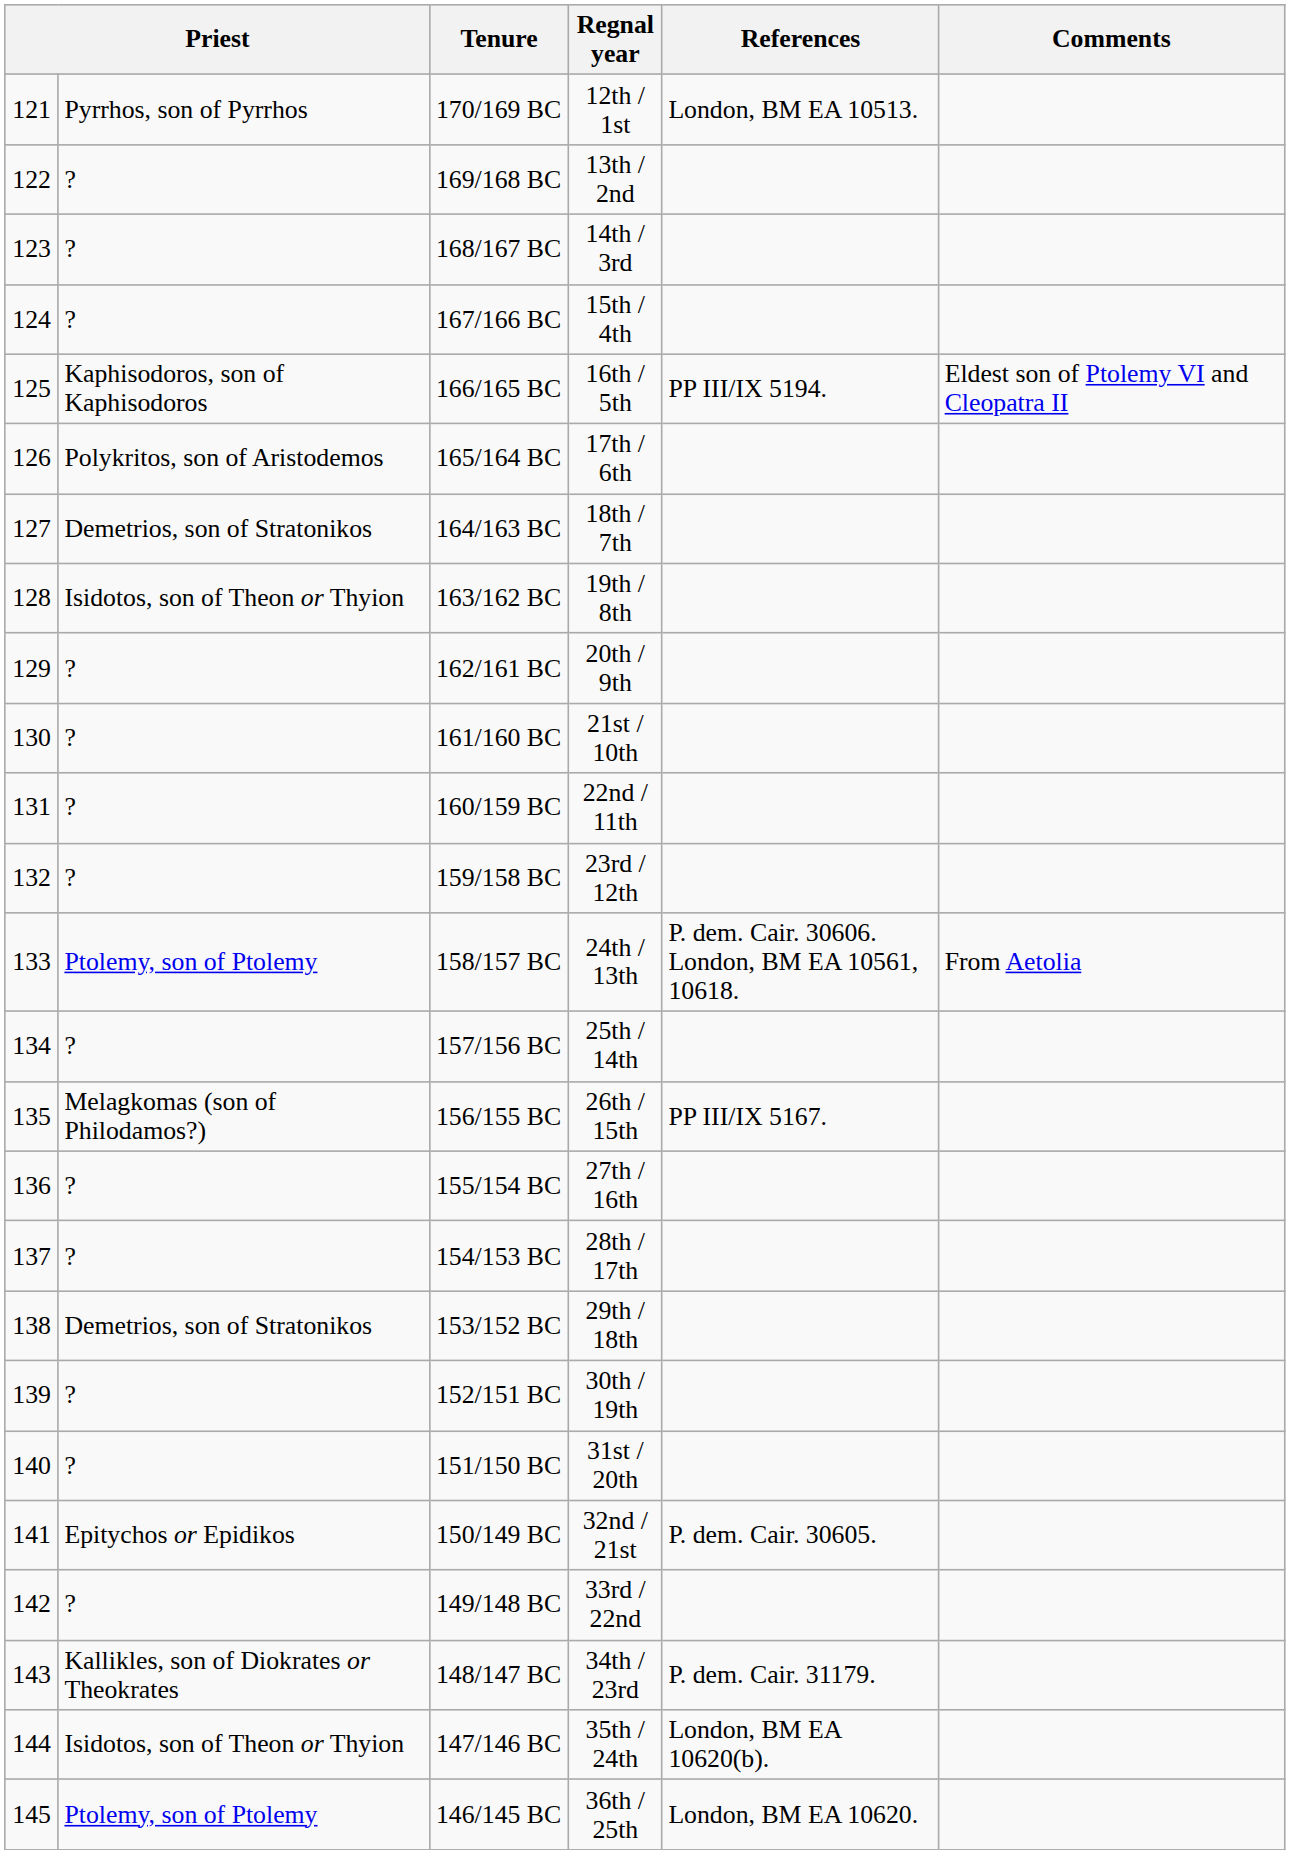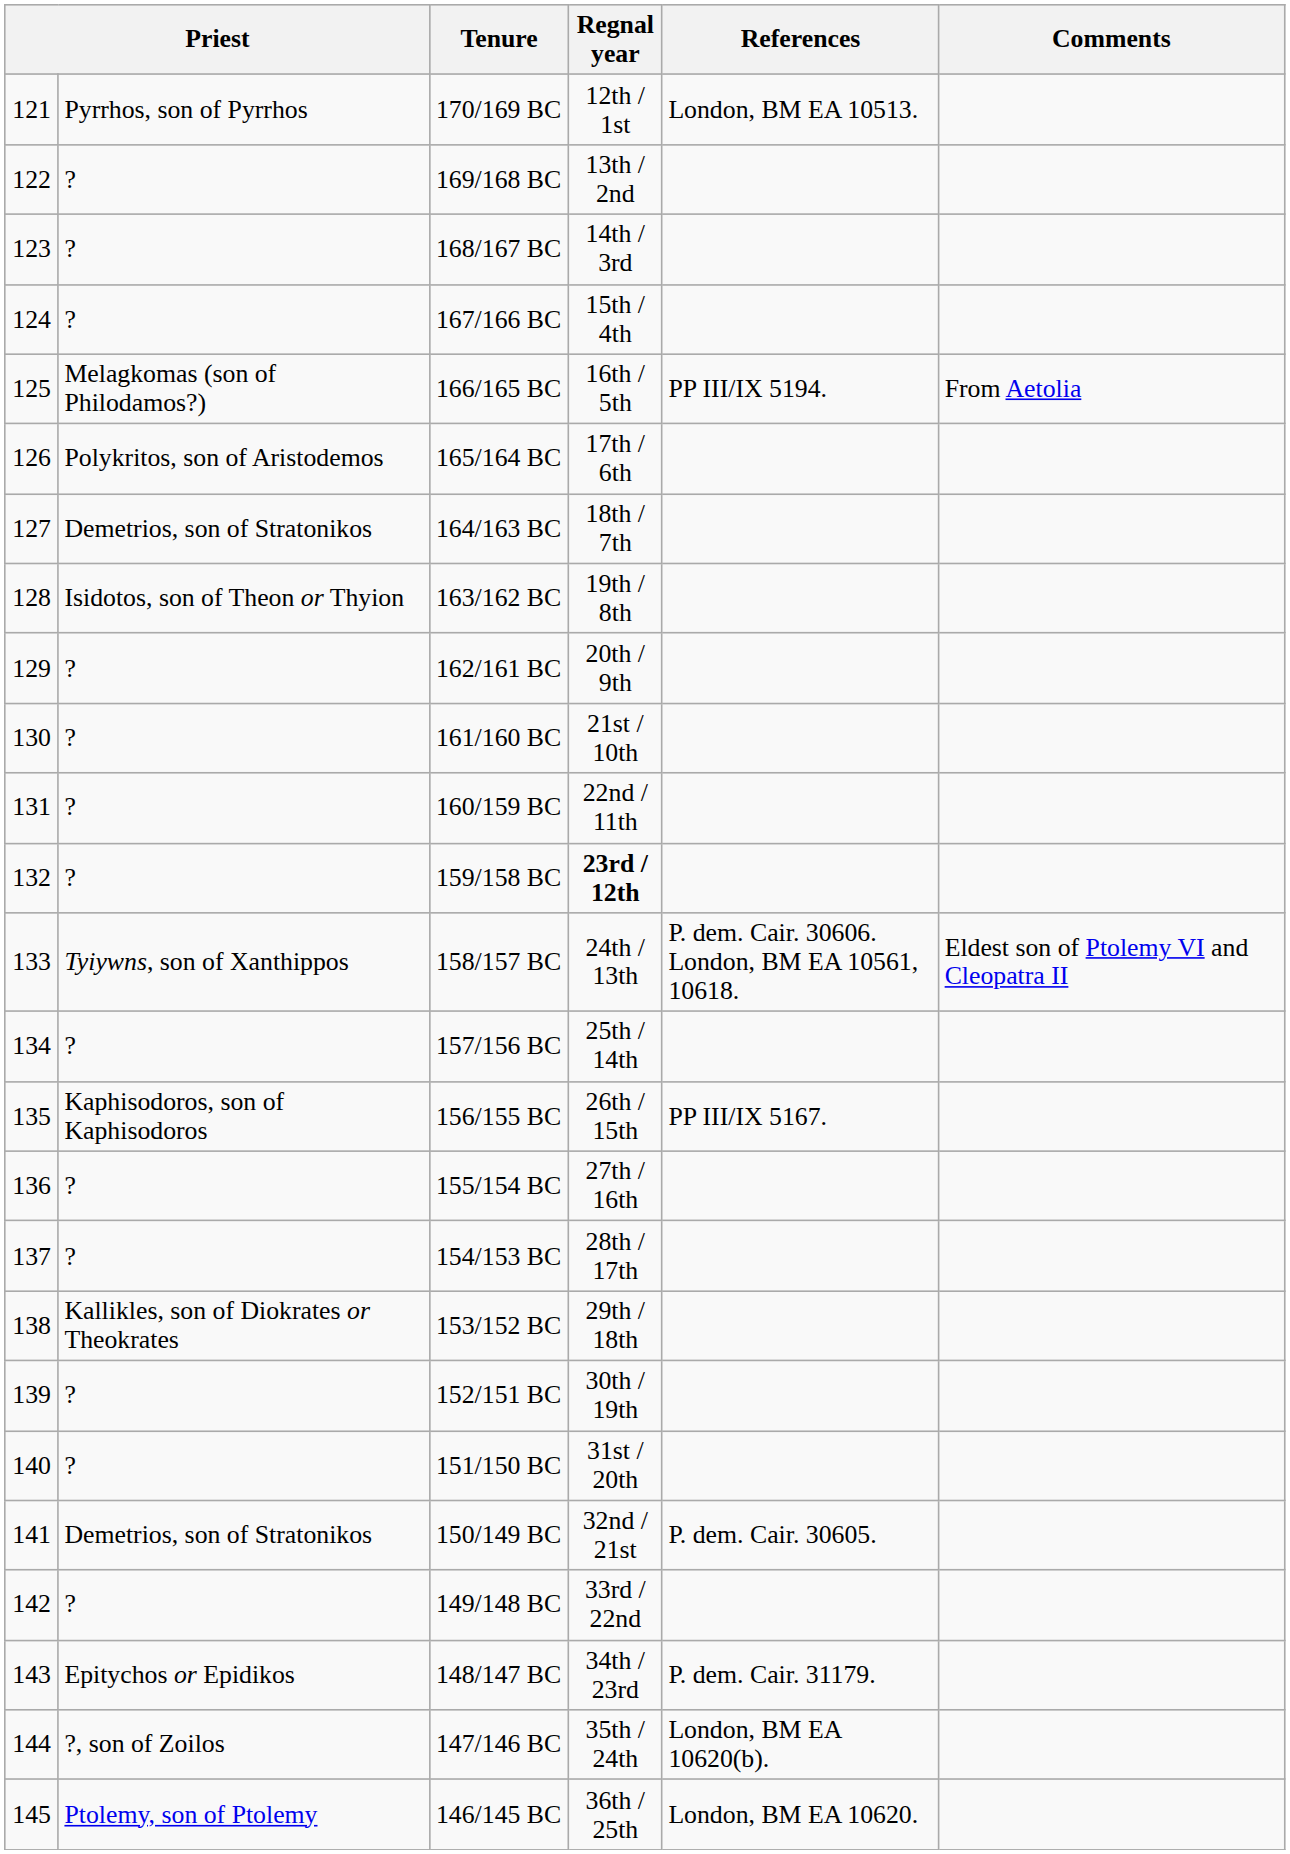166/165 BC | column 2: Kaphisodoros, son of Kaphisodoros -> Melagkomas (son of Philodamos?)
166/165 BC | Comments: Eldest son of Ptolemy VI and Cleopatra II -> From Aetolia
159/158 BC | Regnal year: normal -> bold
158/157 BC | column 2: Ptolemy, son of Ptolemy -> Tyiywns, son of Xanthippos
158/157 BC | Comments: From Aetolia -> Eldest son of Ptolemy VI and Cleopatra II
156/155 BC | column 2: Melagkomas (son of Philodamos?) -> Kaphisodoros, son of Kaphisodoros
153/152 BC | column 2: Demetrios, son of Stratonikos -> Kallikles, son of Diokrates or Theokrates
150/149 BC | column 2: Epitychos or Epidikos -> Demetrios, son of Stratonikos
148/147 BC | column 2: Kallikles, son of Diokrates or Theokrates -> Epitychos or Epidikos
147/146 BC | column 2: Isidotos, son of Theon or Thyion -> ?, son of Zoilos
